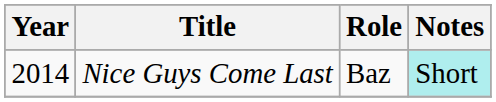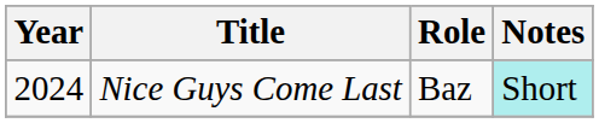Nice Guys Come Last | Year: 2014 -> 2024
